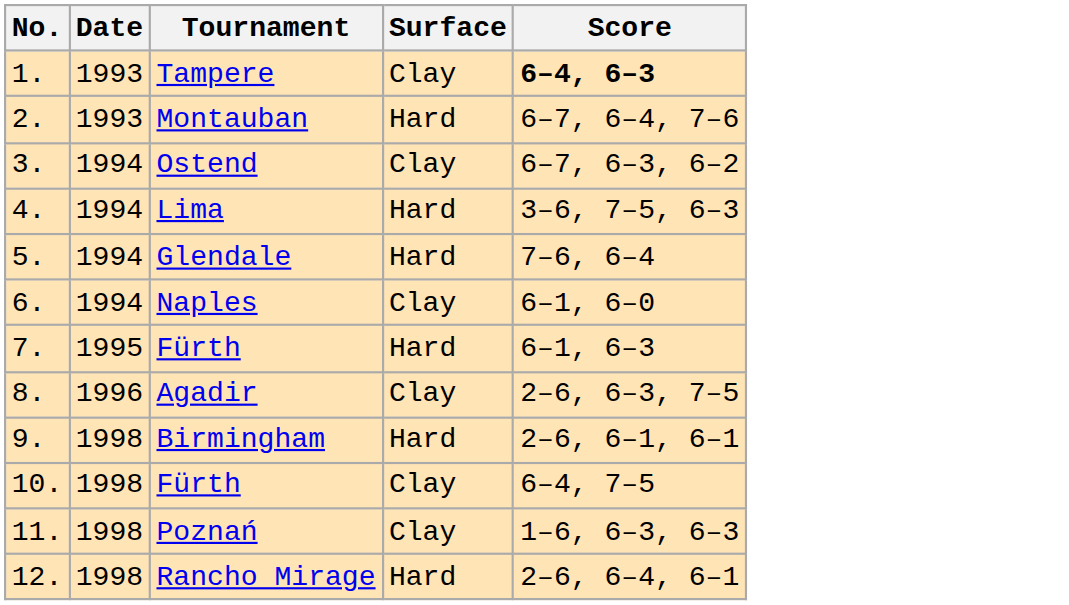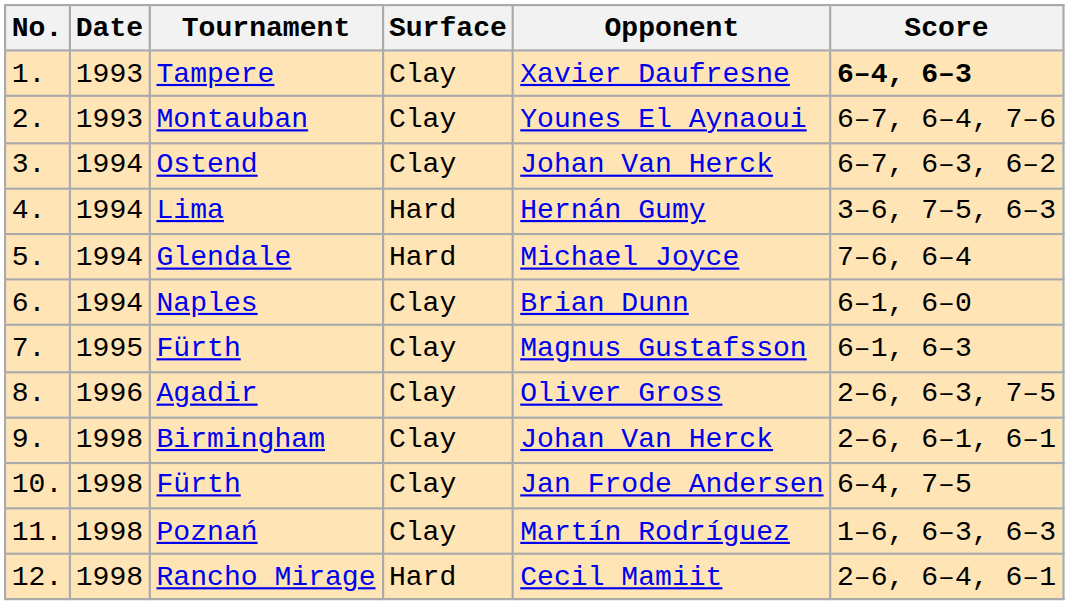+ column: Opponent | Xavier Daufresne | Younes El Aynaoui | Johan Van Herck | Hernán Gumy | Michael Joyce | Brian Dunn | Magnus Gustafsson | Oliver Gross | Johan Van Herck | Jan Frode Andersen | Martín Rodríguez | Cecil Mamiit
Montauban | Surface: Hard -> Clay
7. / Fürth | Surface: Hard -> Clay
Birmingham | Surface: Hard -> Clay
